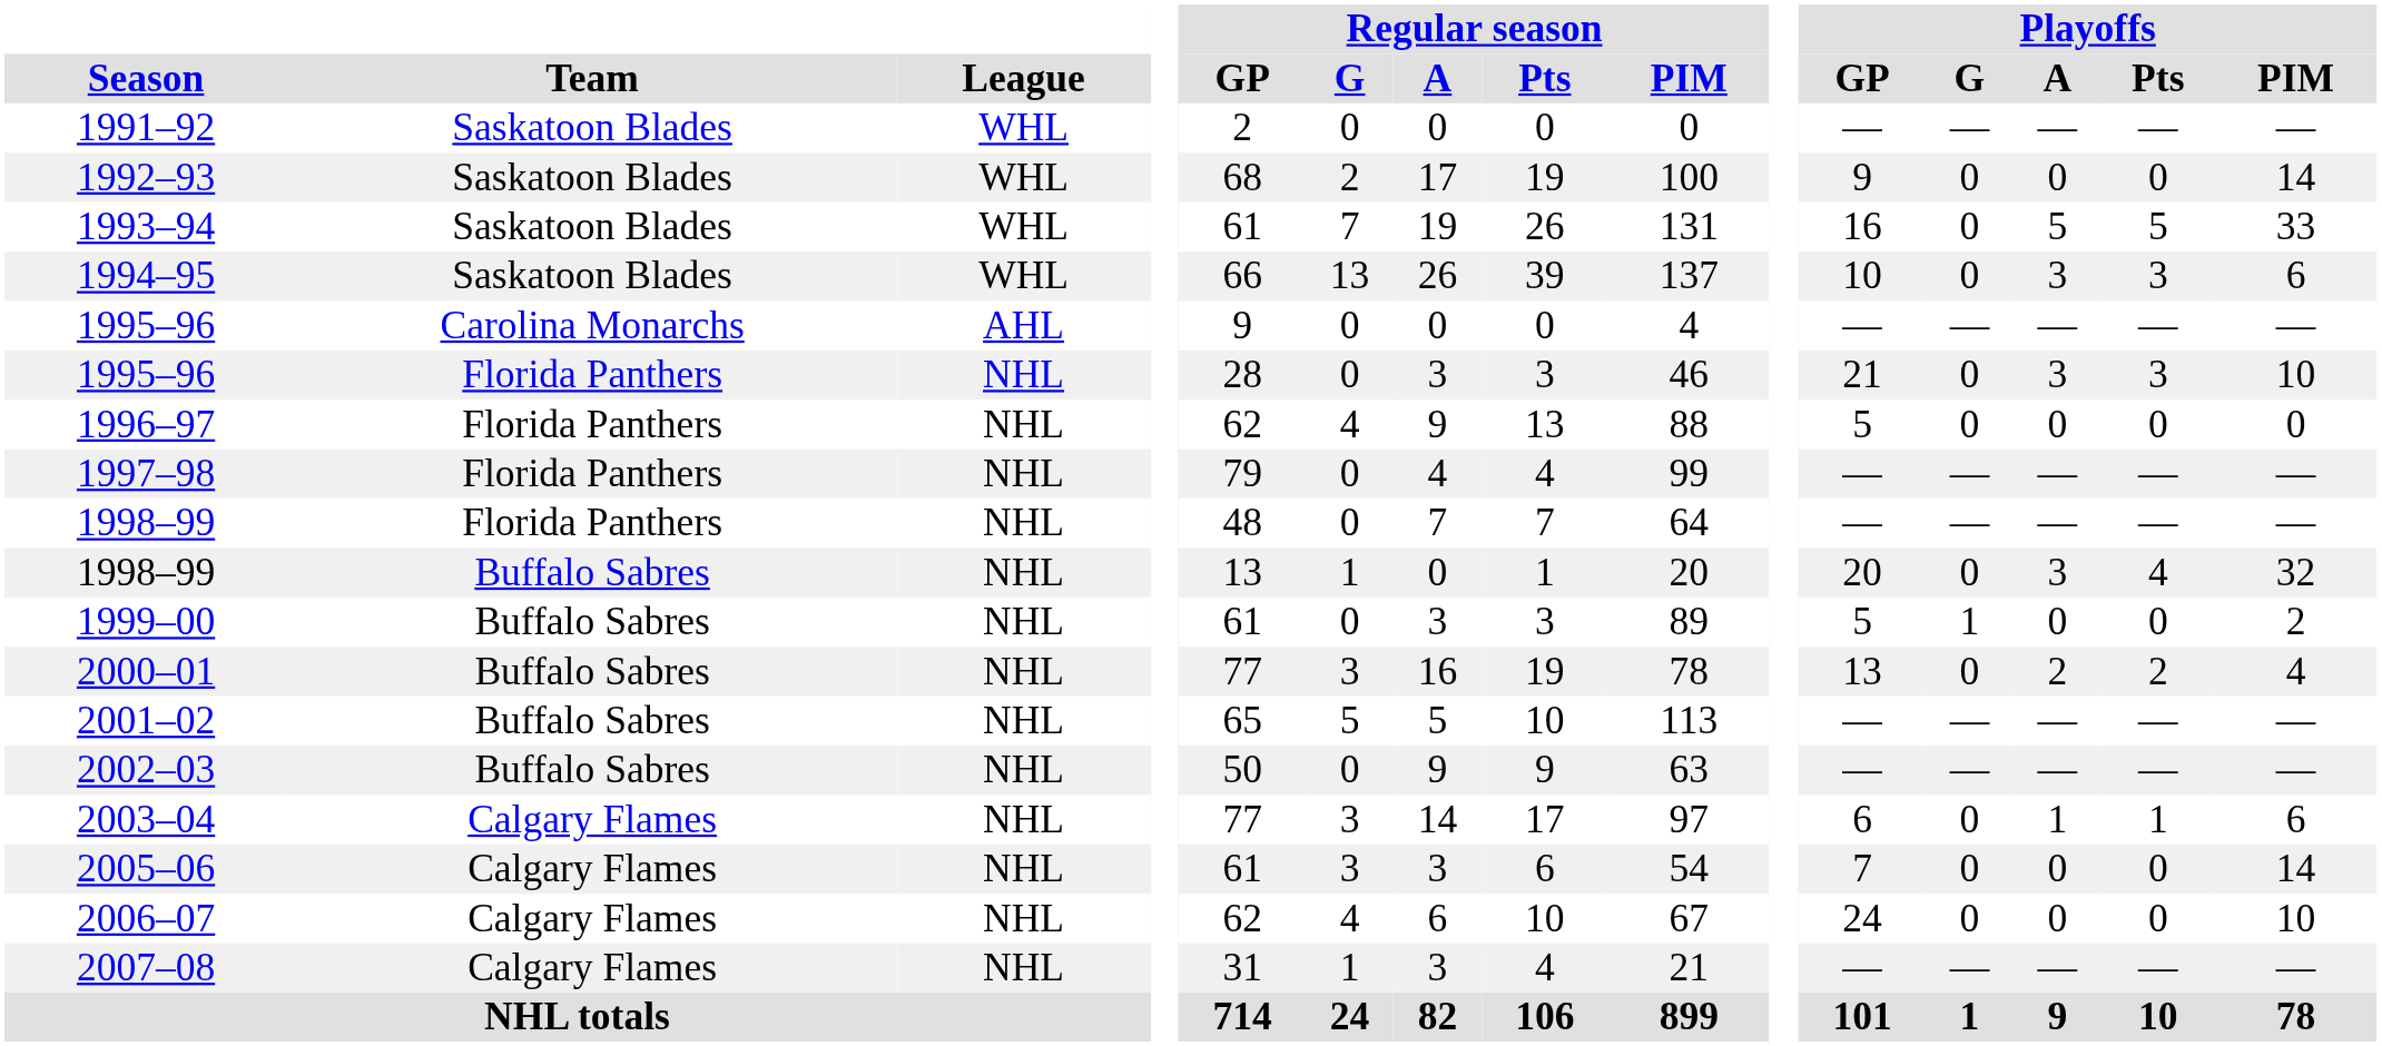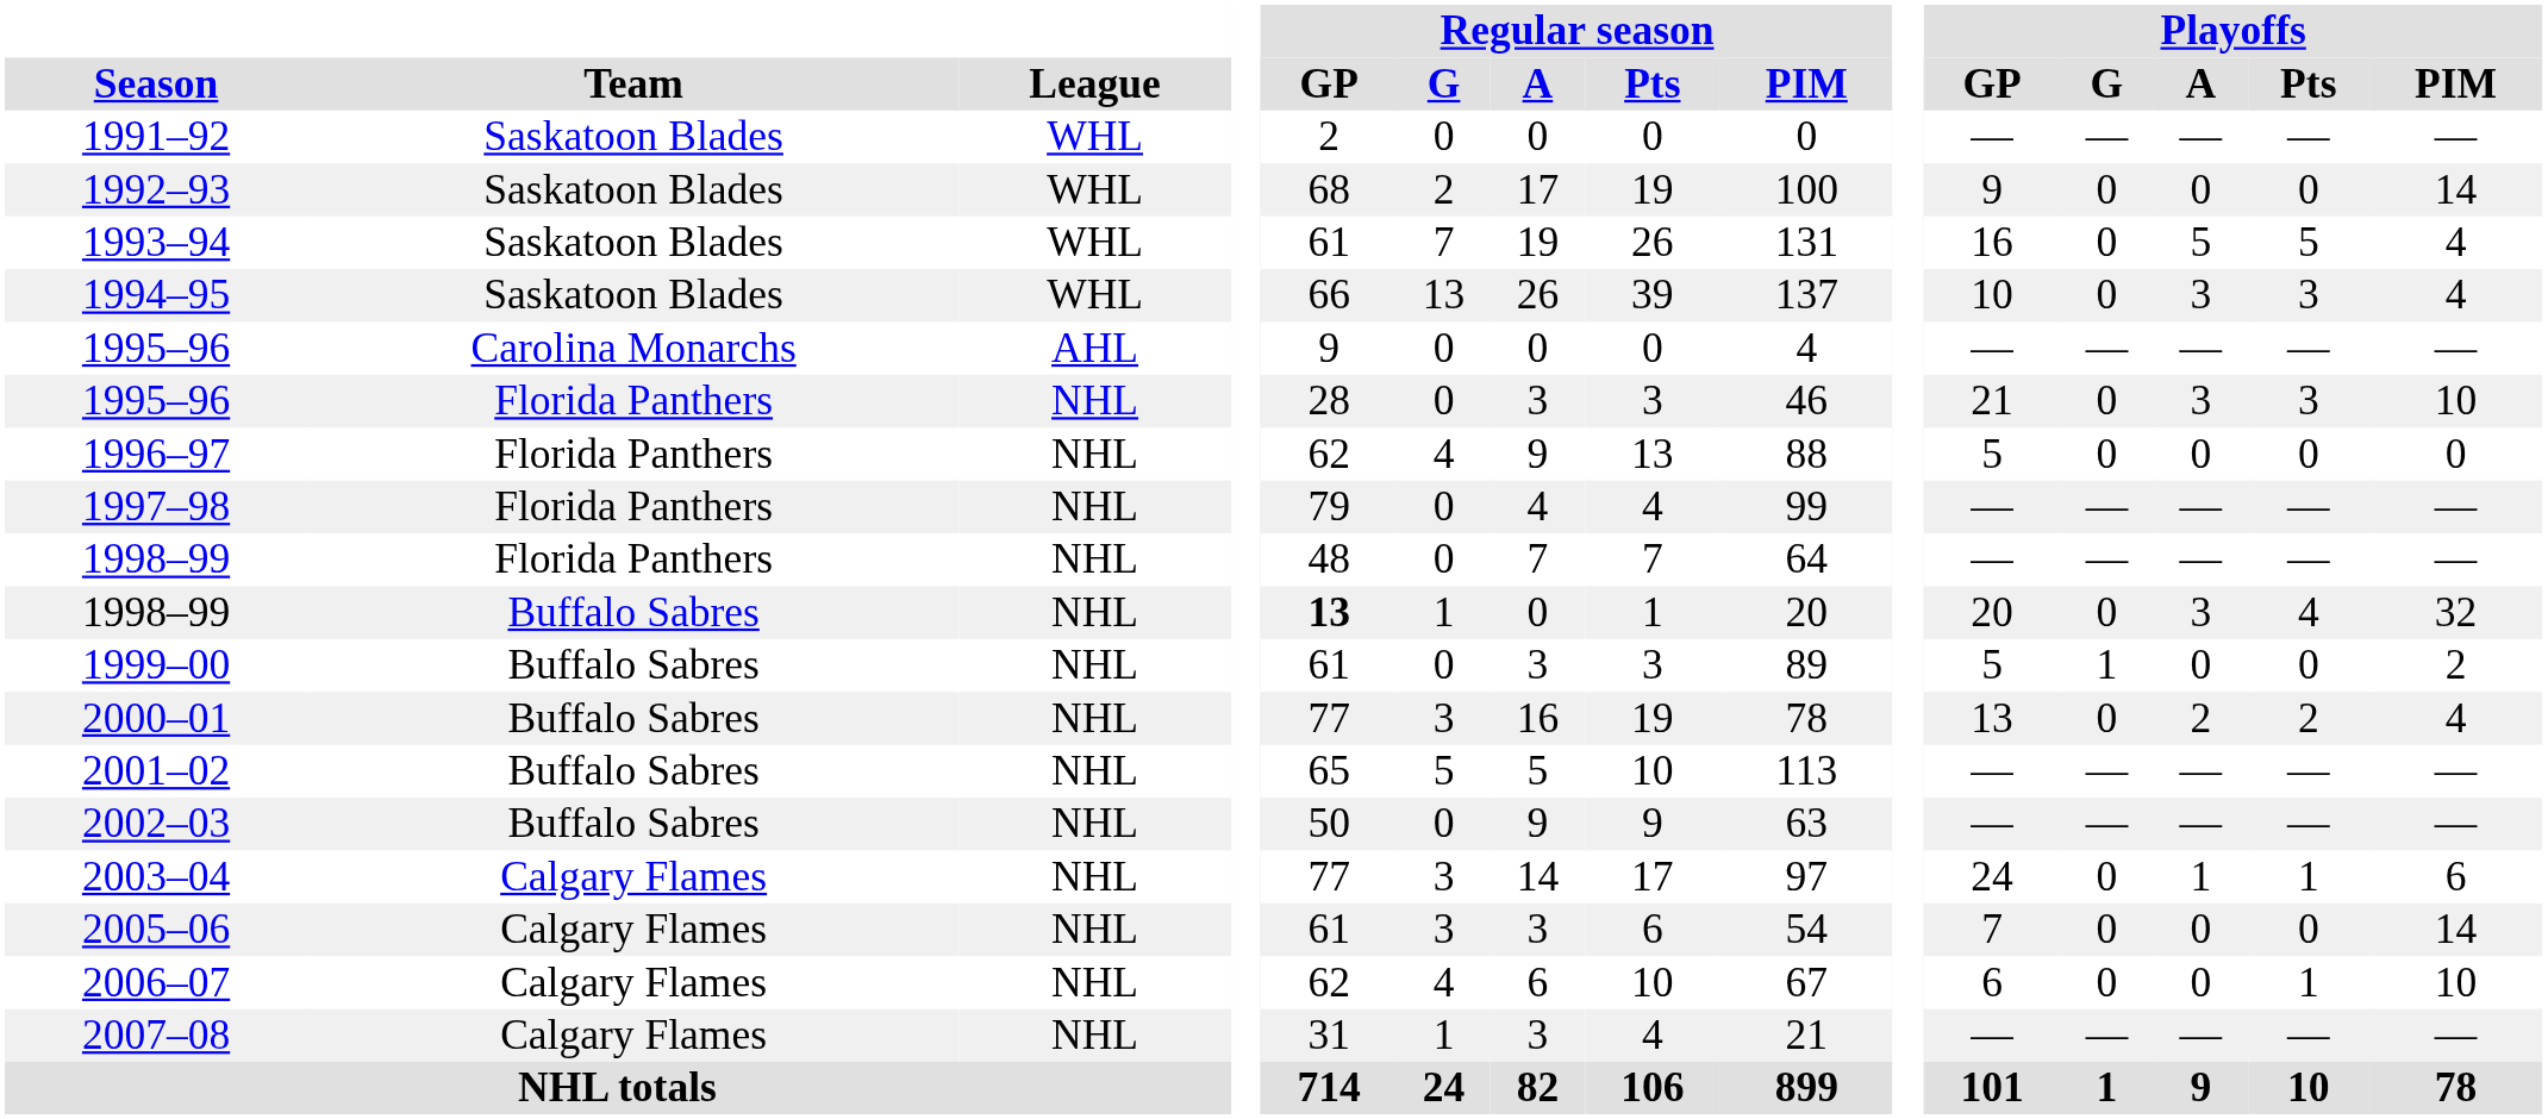1993–94 | Playoffs / PIM: 33 -> 4
1994–95 | Playoffs / PIM: 6 -> 4
1998–99 / Buffalo Sabres | Regular season / GP: normal -> bold
2003–04 | Playoffs / GP: 6 -> 24
2006–07 | Playoffs / GP: 24 -> 6
2006–07 | Playoffs / Pts: 0 -> 1
